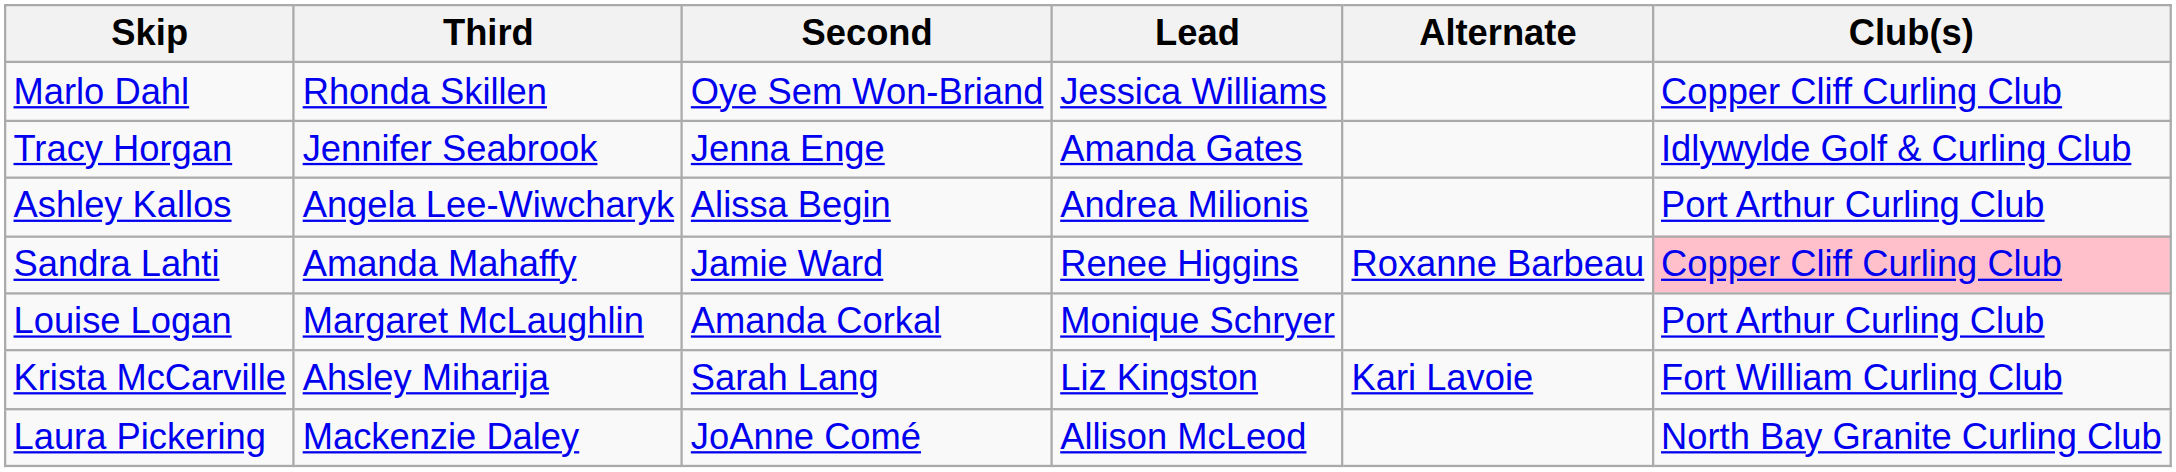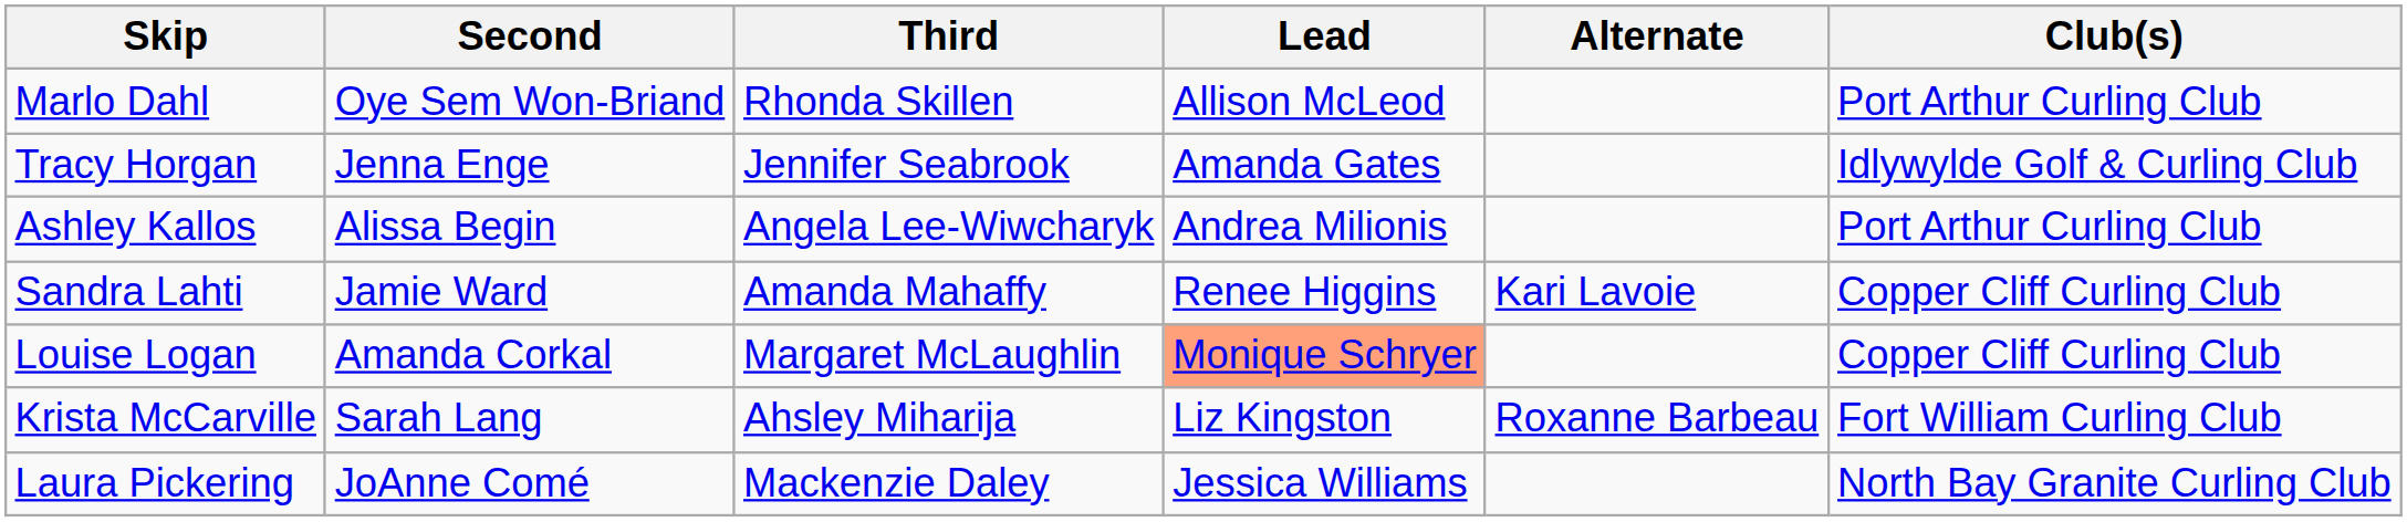columns swapped: Third <-> Second
Marlo Dahl | Lead: Jessica Williams -> Allison McLeod
Marlo Dahl | Club(s): Copper Cliff Curling Club -> Port Arthur Curling Club
Sandra Lahti | Alternate: Roxanne Barbeau -> Kari Lavoie
Sandra Lahti | Club(s): pink background -> no background
Louise Logan | Lead: no background -> lightsalmon background
Louise Logan | Club(s): Port Arthur Curling Club -> Copper Cliff Curling Club
Krista McCarville | Alternate: Kari Lavoie -> Roxanne Barbeau
Laura Pickering | Lead: Allison McLeod -> Jessica Williams
